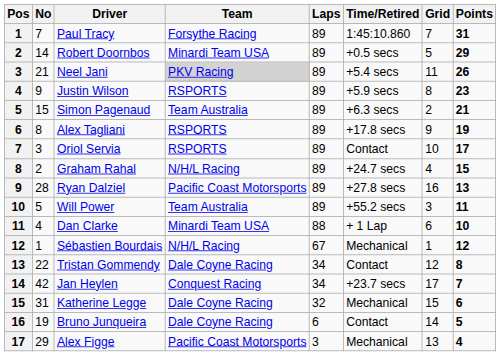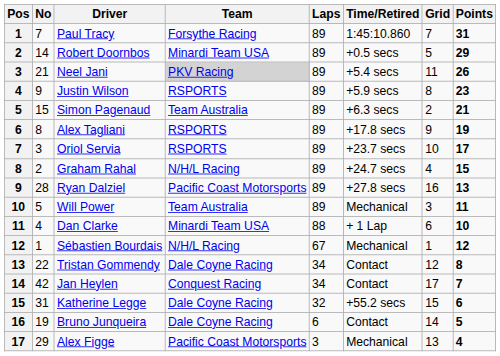Oriol Servia | Time/Retired: Contact -> +23.7 secs
Will Power | Time/Retired: +55.2 secs -> Mechanical
Jan Heylen | Time/Retired: +23.7 secs -> Contact
Katherine Legge | Time/Retired: Mechanical -> +55.2 secs
